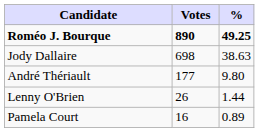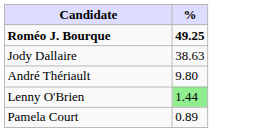- column: Votes | 890 | 698 | 177 | 26 | 16
Lenny O'Brien | %: no background -> lightgreen background
